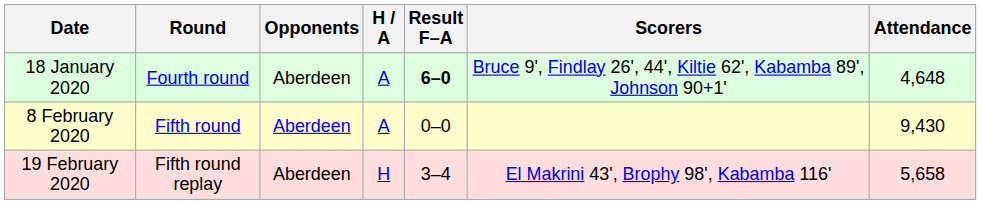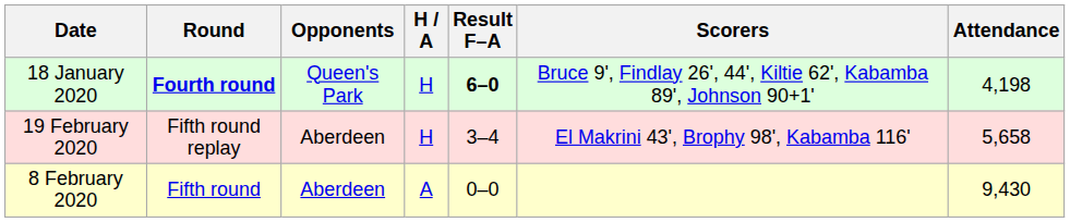18 January 2020 | Round: normal -> bold
18 January 2020 | Opponents: Aberdeen -> Queen's Park
18 January 2020 | H / A: A -> H
18 January 2020 | Attendance: 4,648 -> 4,198
rows swapped: 8 February 2020 <-> 19 February 2020
